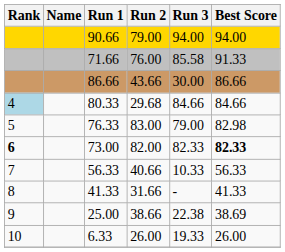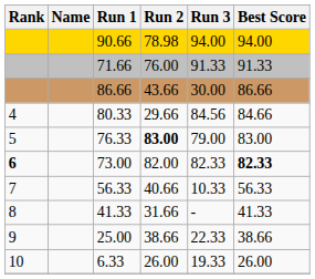90.66 | Run 2: 79.00 -> 78.98
71.66 | Run 3: 85.58 -> 91.33
80.33 | Rank: lightblue background -> no background
80.33 | Run 2: 29.68 -> 29.66
80.33 | Run 3: 84.66 -> 84.56
76.33 | Run 2: normal -> bold
76.33 | Best Score: 82.98 -> 83.00
25.00 | Run 3: 22.38 -> 22.33
25.00 | Best Score: 38.69 -> 38.66
